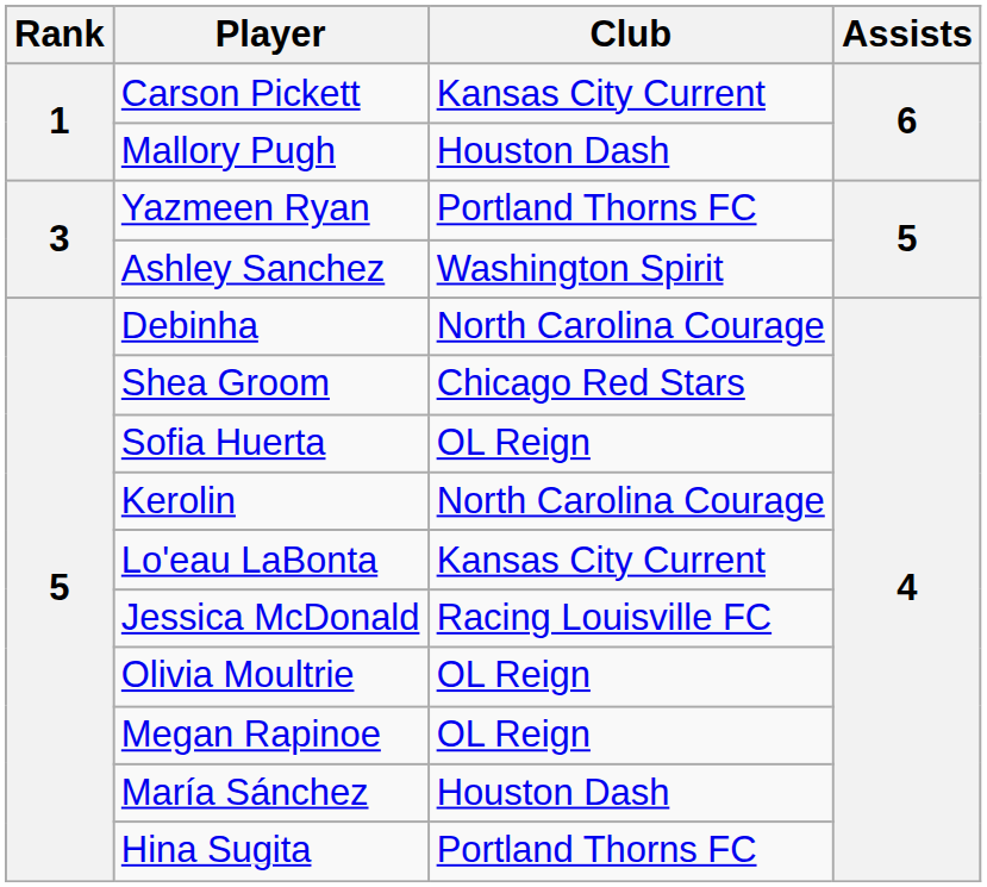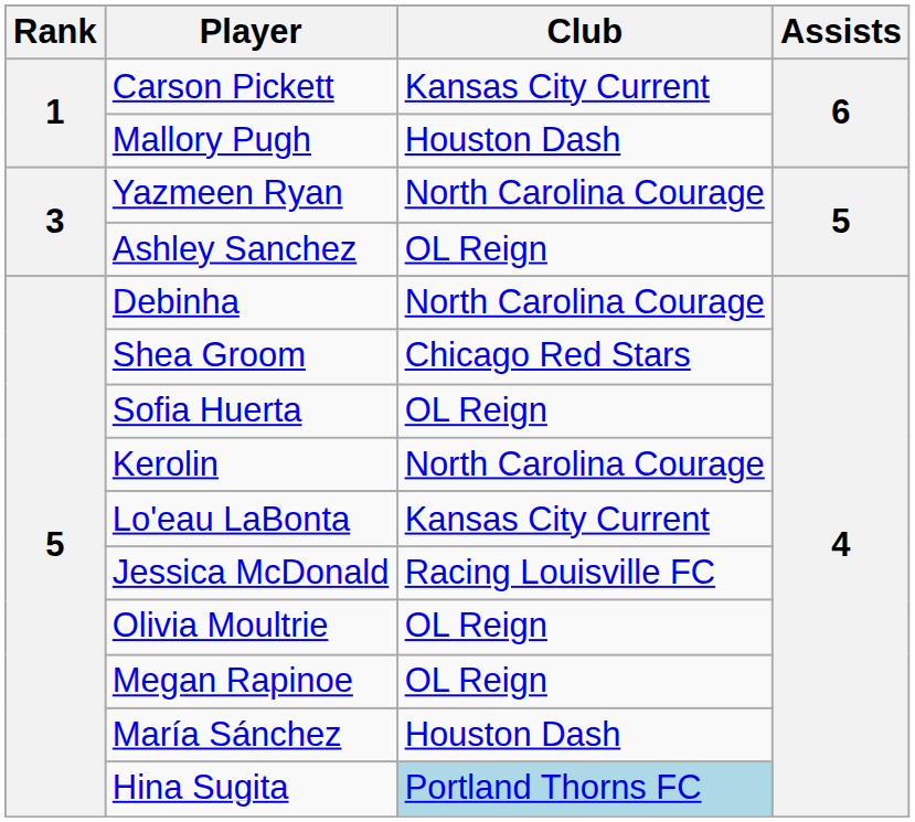Yazmeen Ryan | Club: Portland Thorns FC -> North Carolina Courage
Ashley Sanchez | Club: Washington Spirit -> OL Reign
Hina Sugita | Club: no background -> lightblue background
